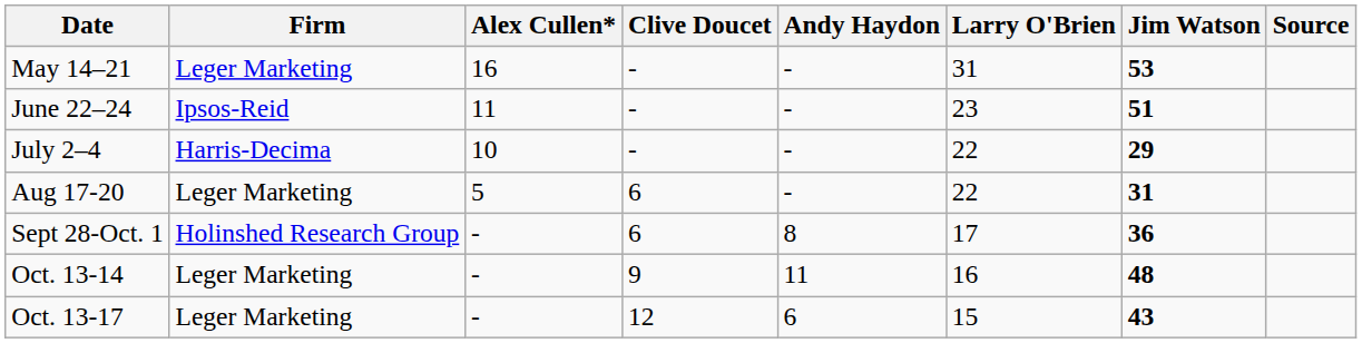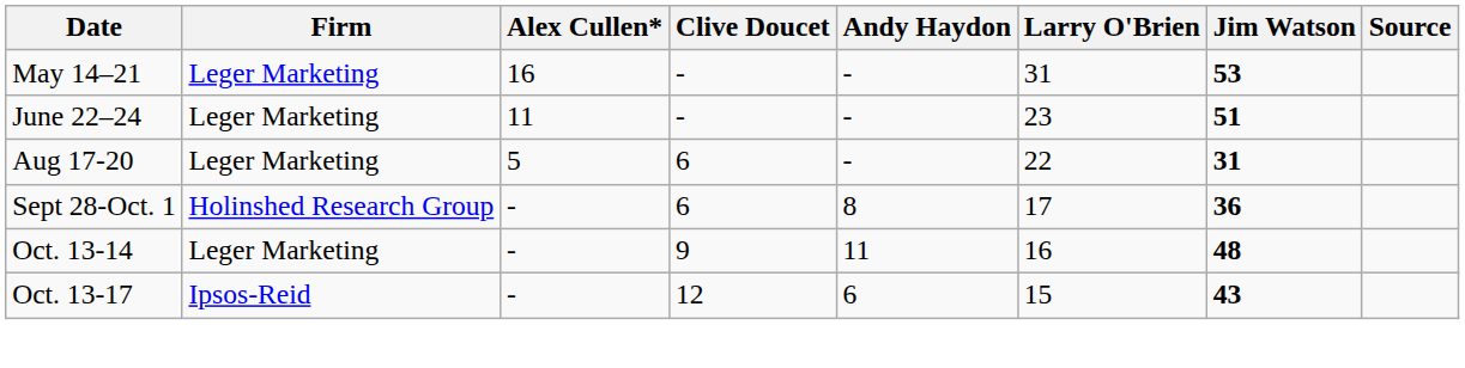June 22–24 | Firm: Ipsos-Reid -> Leger Marketing
- row: July 2–4 | Harris-Decima | 10 | - | - | 22 | 29
Oct. 13-17 | Firm: Leger Marketing -> Ipsos-Reid
